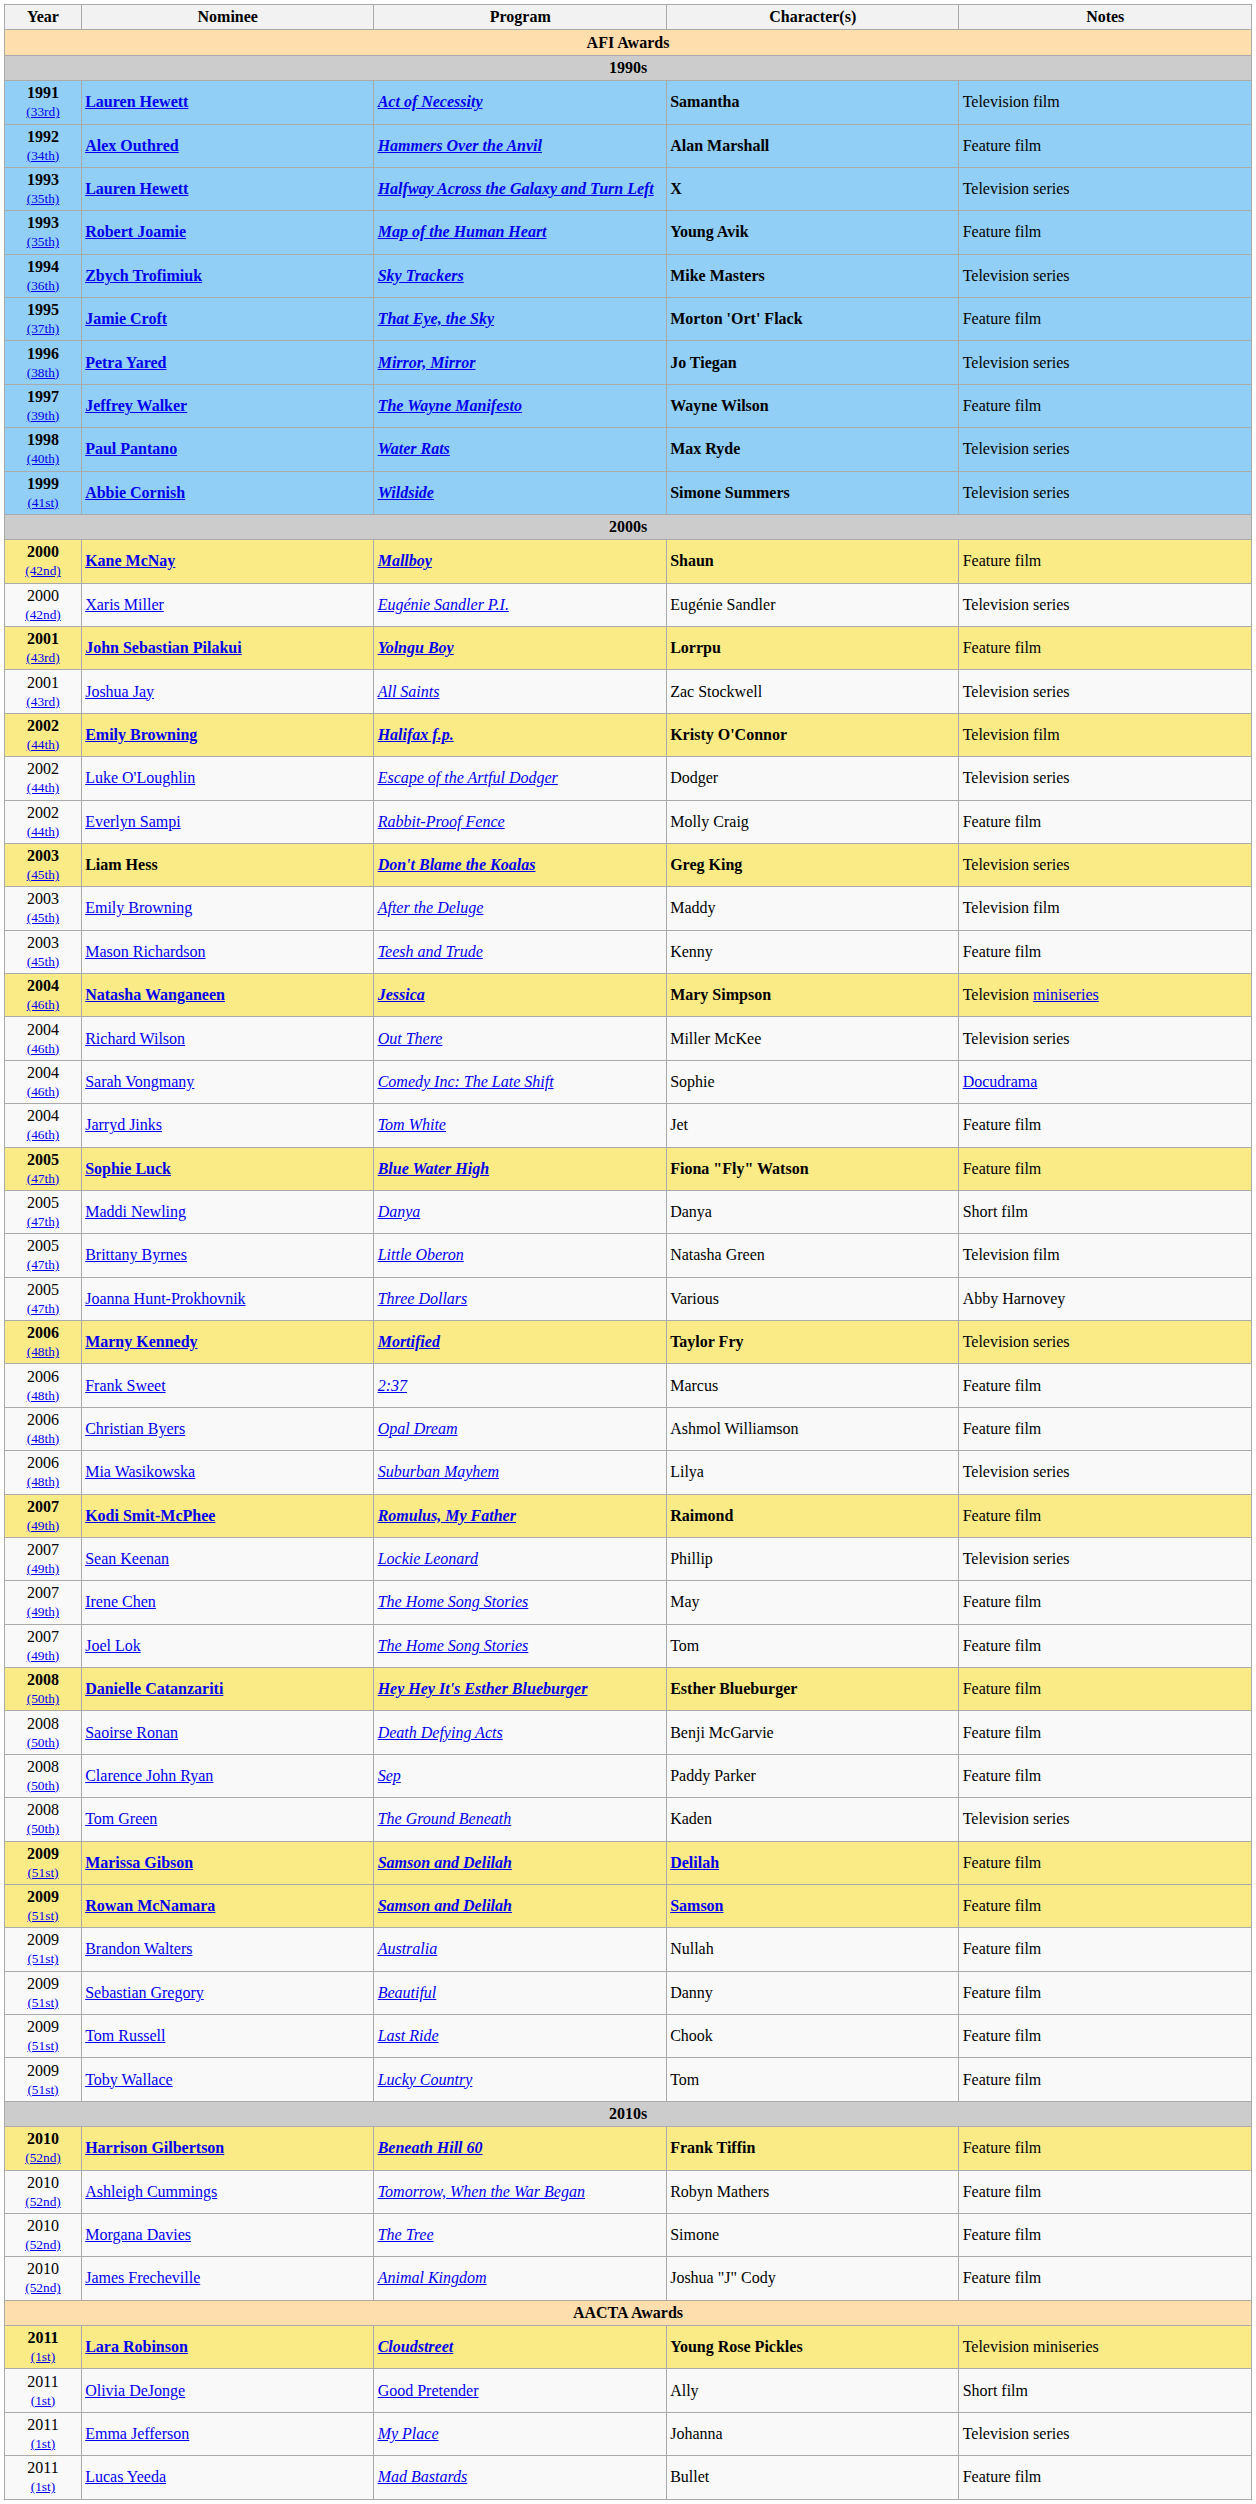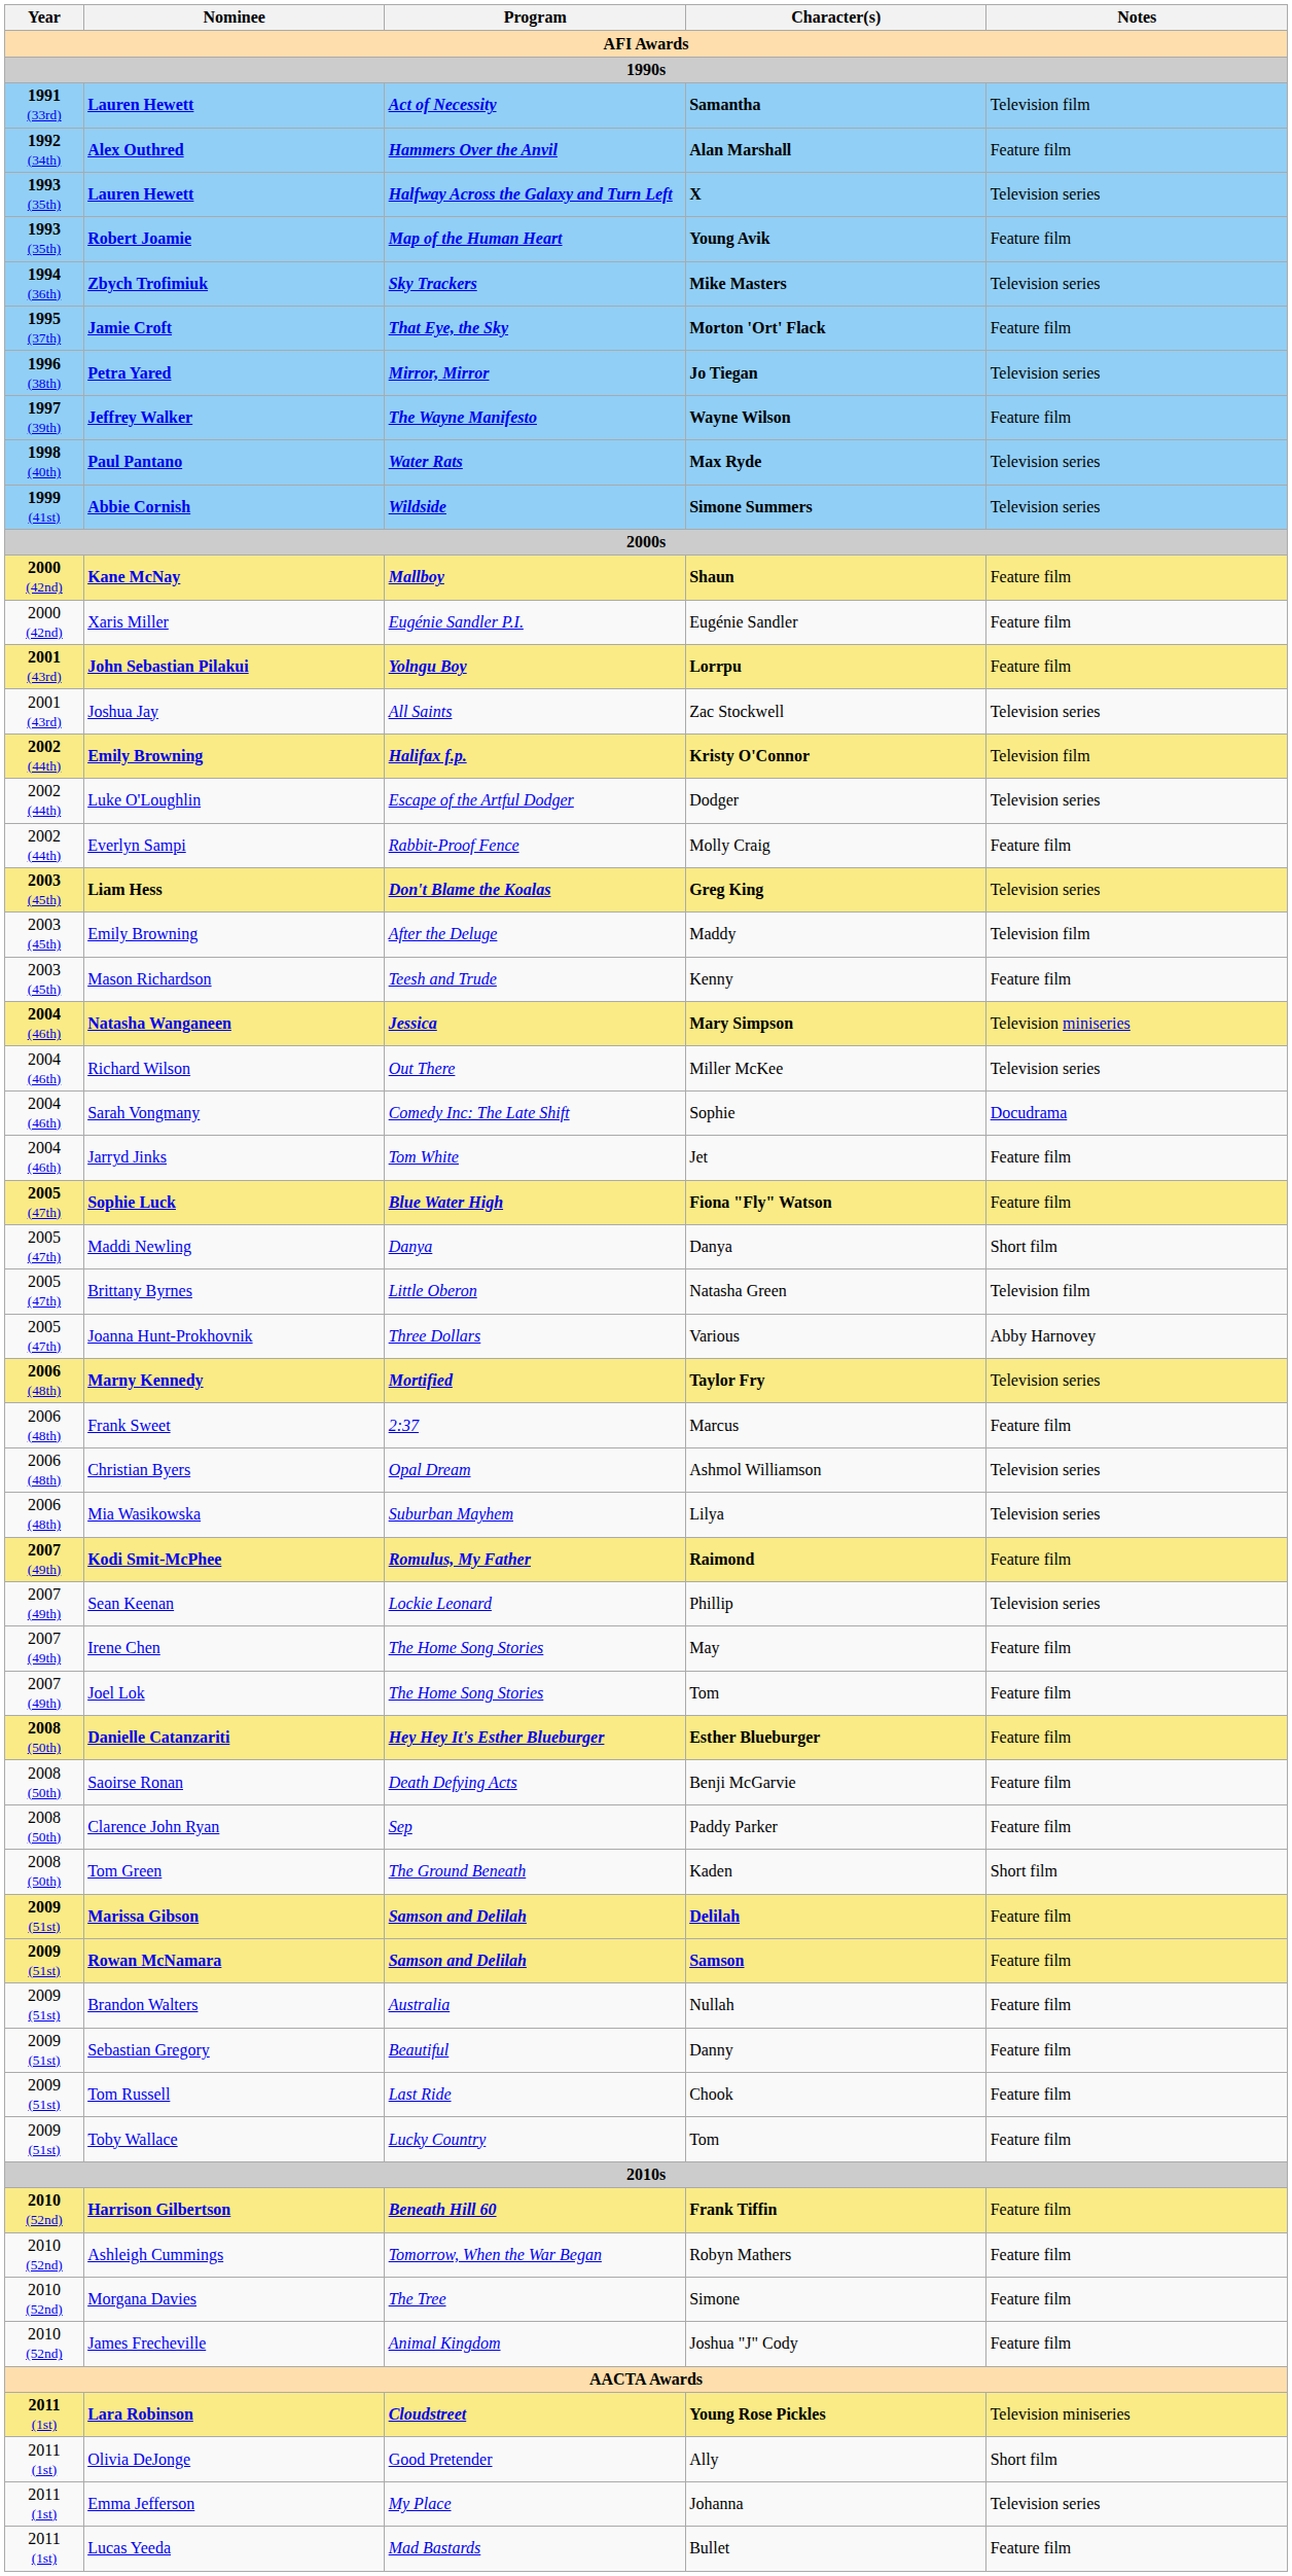Eugénie Sandler | Notes: Television series -> Feature film
Ashmol Williamson | Notes: Feature film -> Television series
Kaden | Notes: Television series -> Short film
